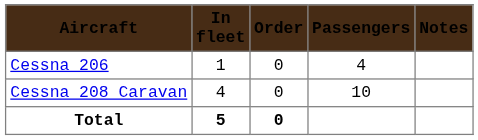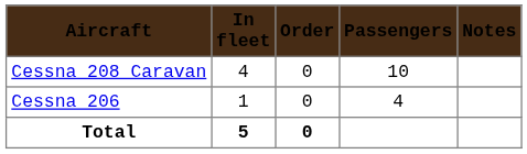rows swapped: Cessna 208 Caravan <-> Cessna 206
